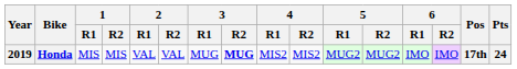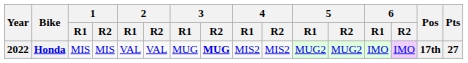Honda | Year: 2019 -> 2022
Honda | Pts: 24 -> 27
